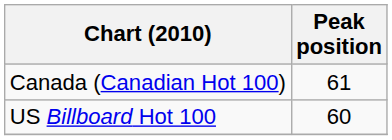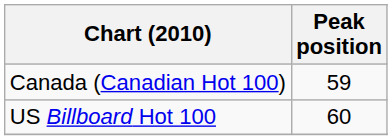Canada (Canadian Hot 100) | Peak position: 61 -> 59
